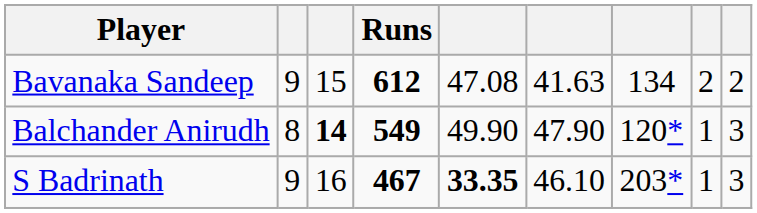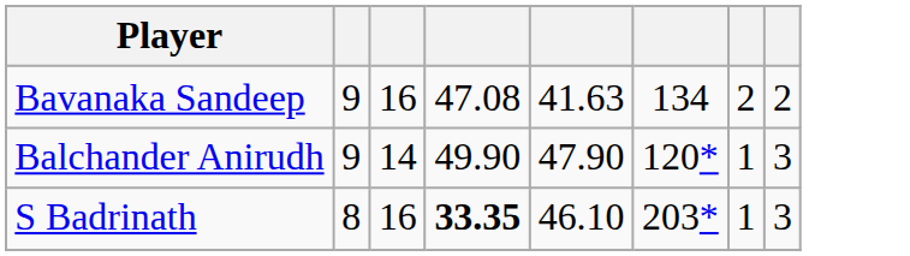- column: Runs | 612 | 549 | 467
Bavanaka Sandeep | column 3: 15 -> 16
Balchander Anirudh | column 2: 8 -> 9
Balchander Anirudh | column 3: bold -> normal
S Badrinath | column 2: 9 -> 8
